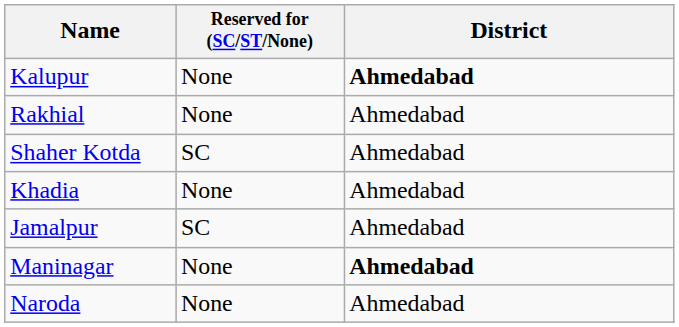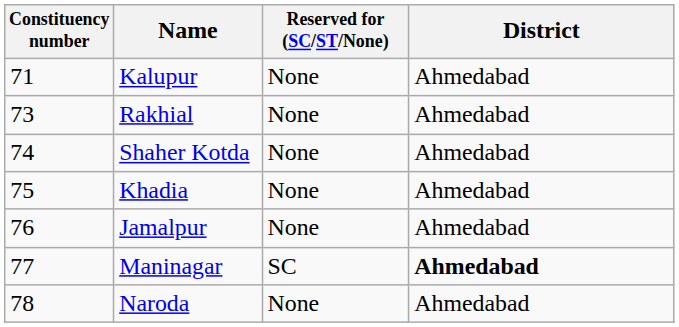+ column: Constituency number | 71 | 73 | 74 | 75 | 76 | 77 | 78
Kalupur | District: bold -> normal
Shaher Kotda | Reserved for (SC/ST/None): SC -> None
Jamalpur | Reserved for (SC/ST/None): SC -> None
Maninagar | Reserved for (SC/ST/None): None -> SC
